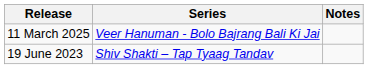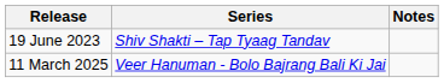rows swapped: 19 June 2023 <-> 11 March 2025
